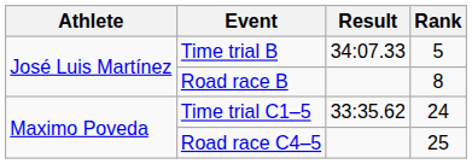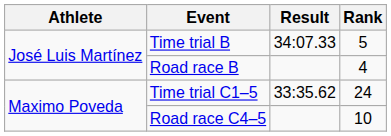Road race B | Rank: 8 -> 4
Road race C4–5 | Rank: 25 -> 10
